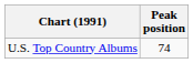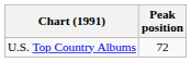U.S. Top Country Albums | Peak position: 74 -> 72
